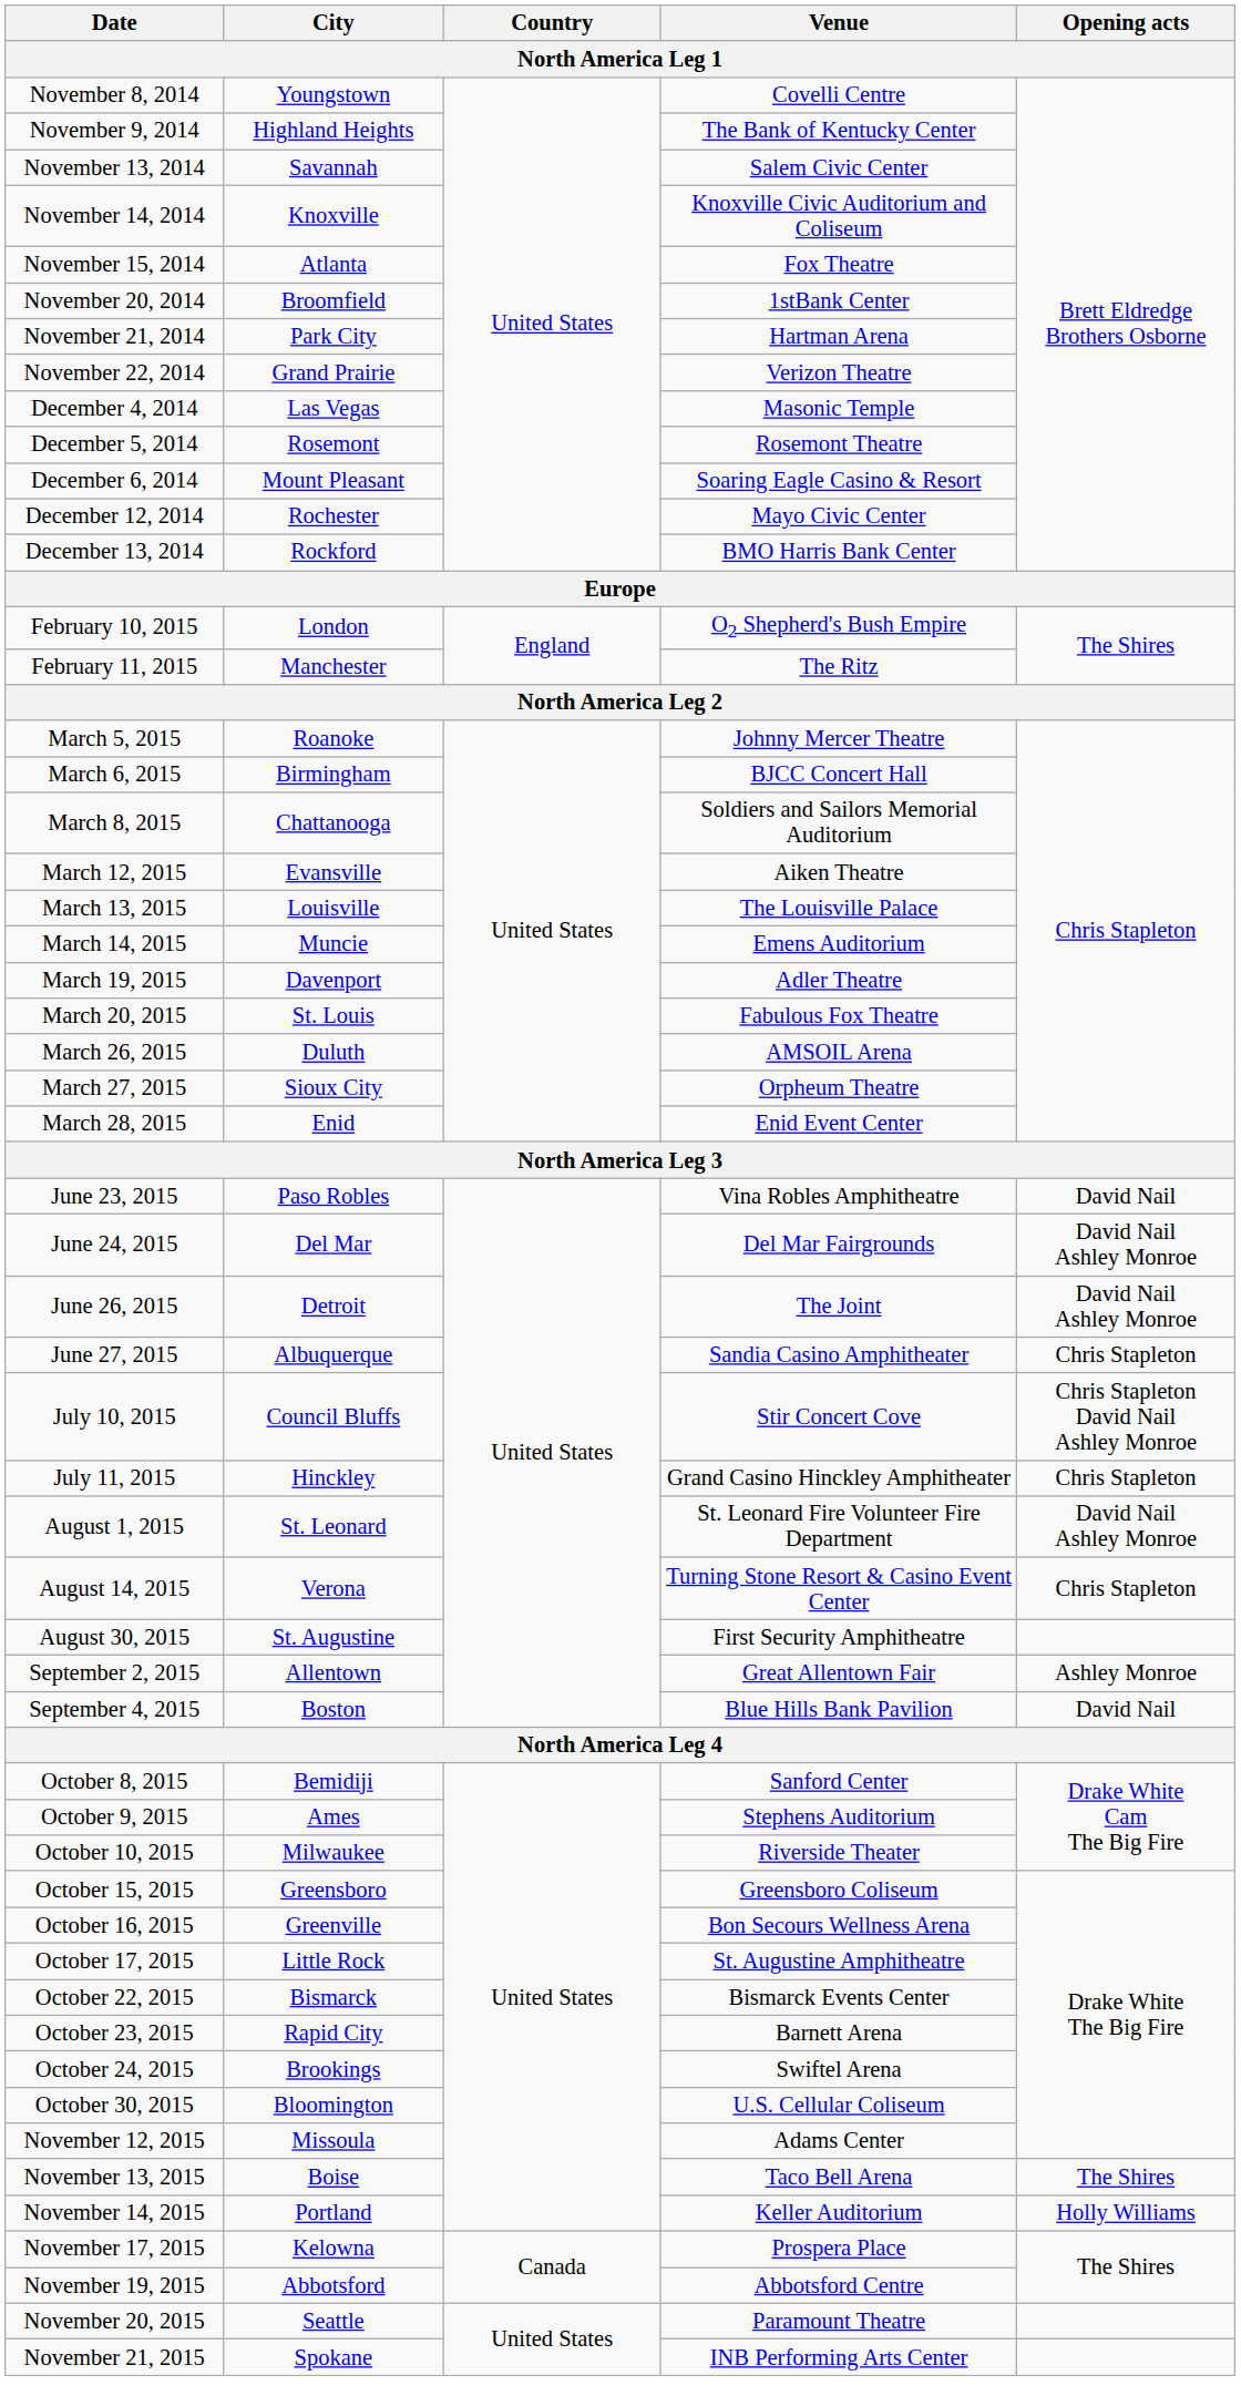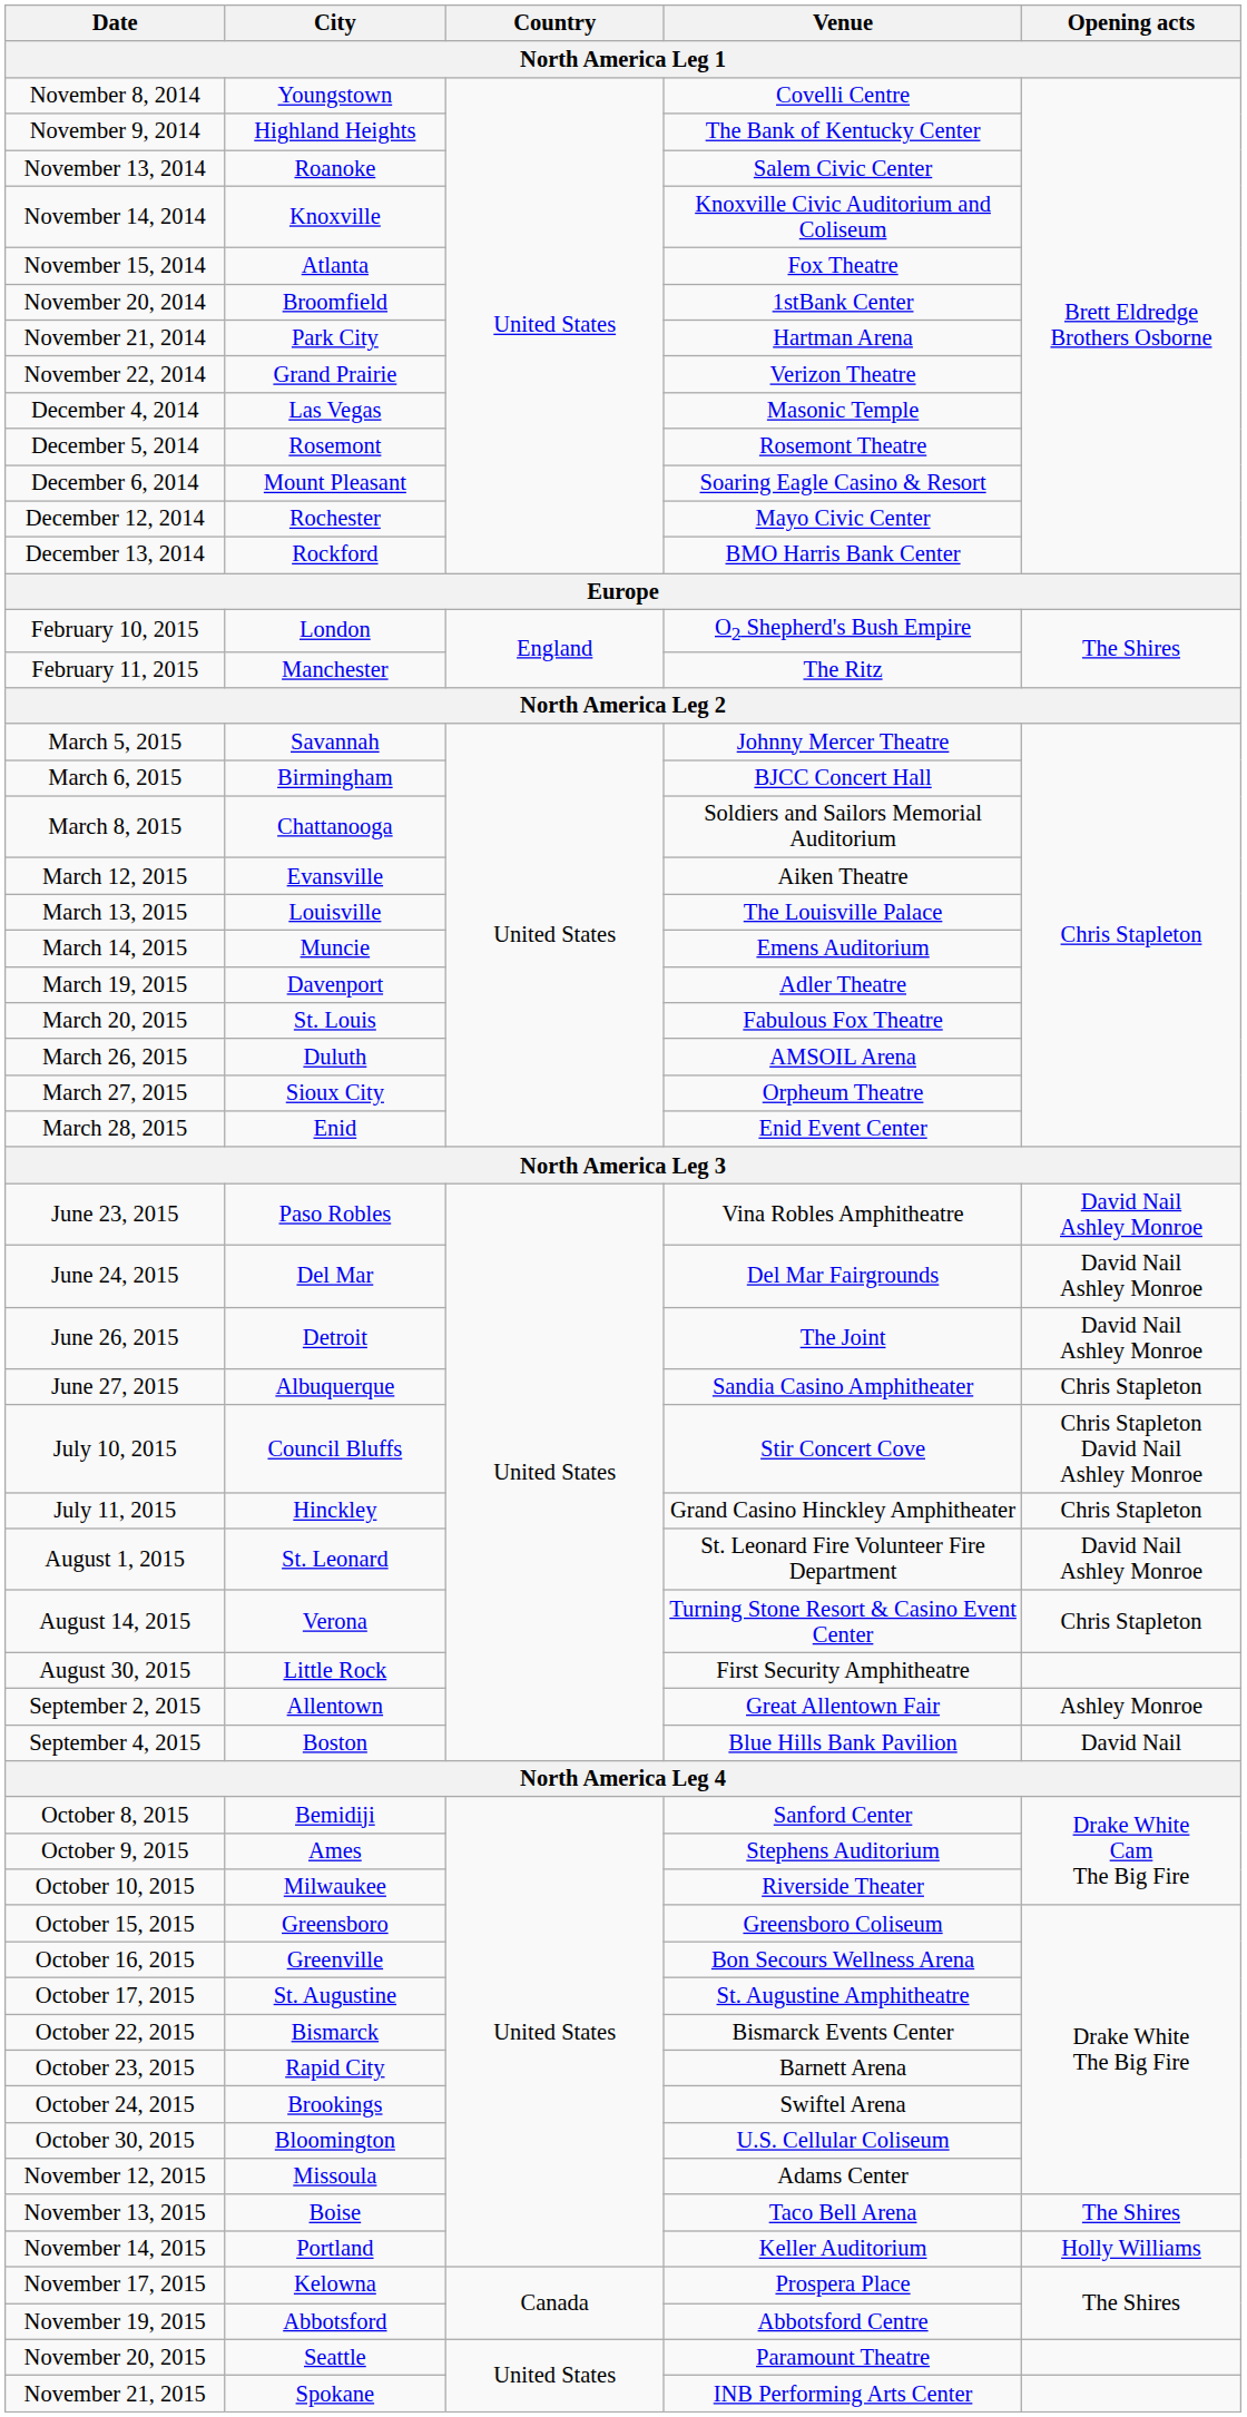November 13, 2014 | City: Savannah -> Roanoke
March 5, 2015 | City: Roanoke -> Savannah
June 23, 2015 | Opening acts: David Nail -> David Nail Ashley Monroe
August 30, 2015 | City: St. Augustine -> Little Rock
October 17, 2015 | City: Little Rock -> St. Augustine
